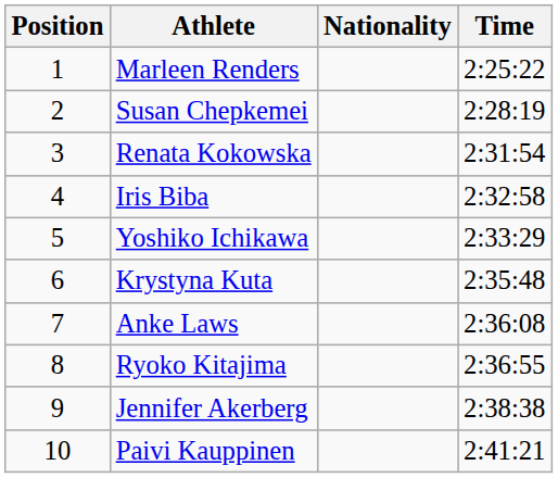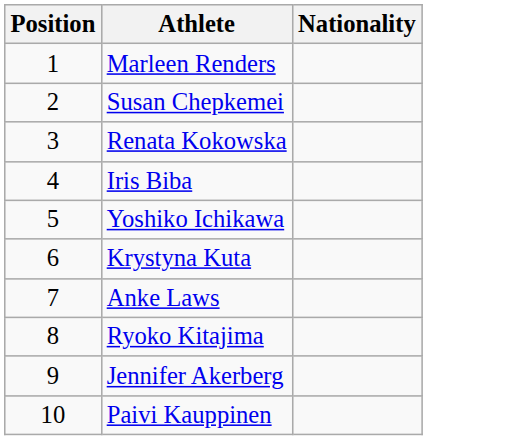- column: Time | 2:25:22 | 2:28:19 | 2:31:54 | 2:32:58 | 2:33:29 | 2:35:48 | 2:36:08 | 2:36:55 | 2:38:38 | 2:41:21
